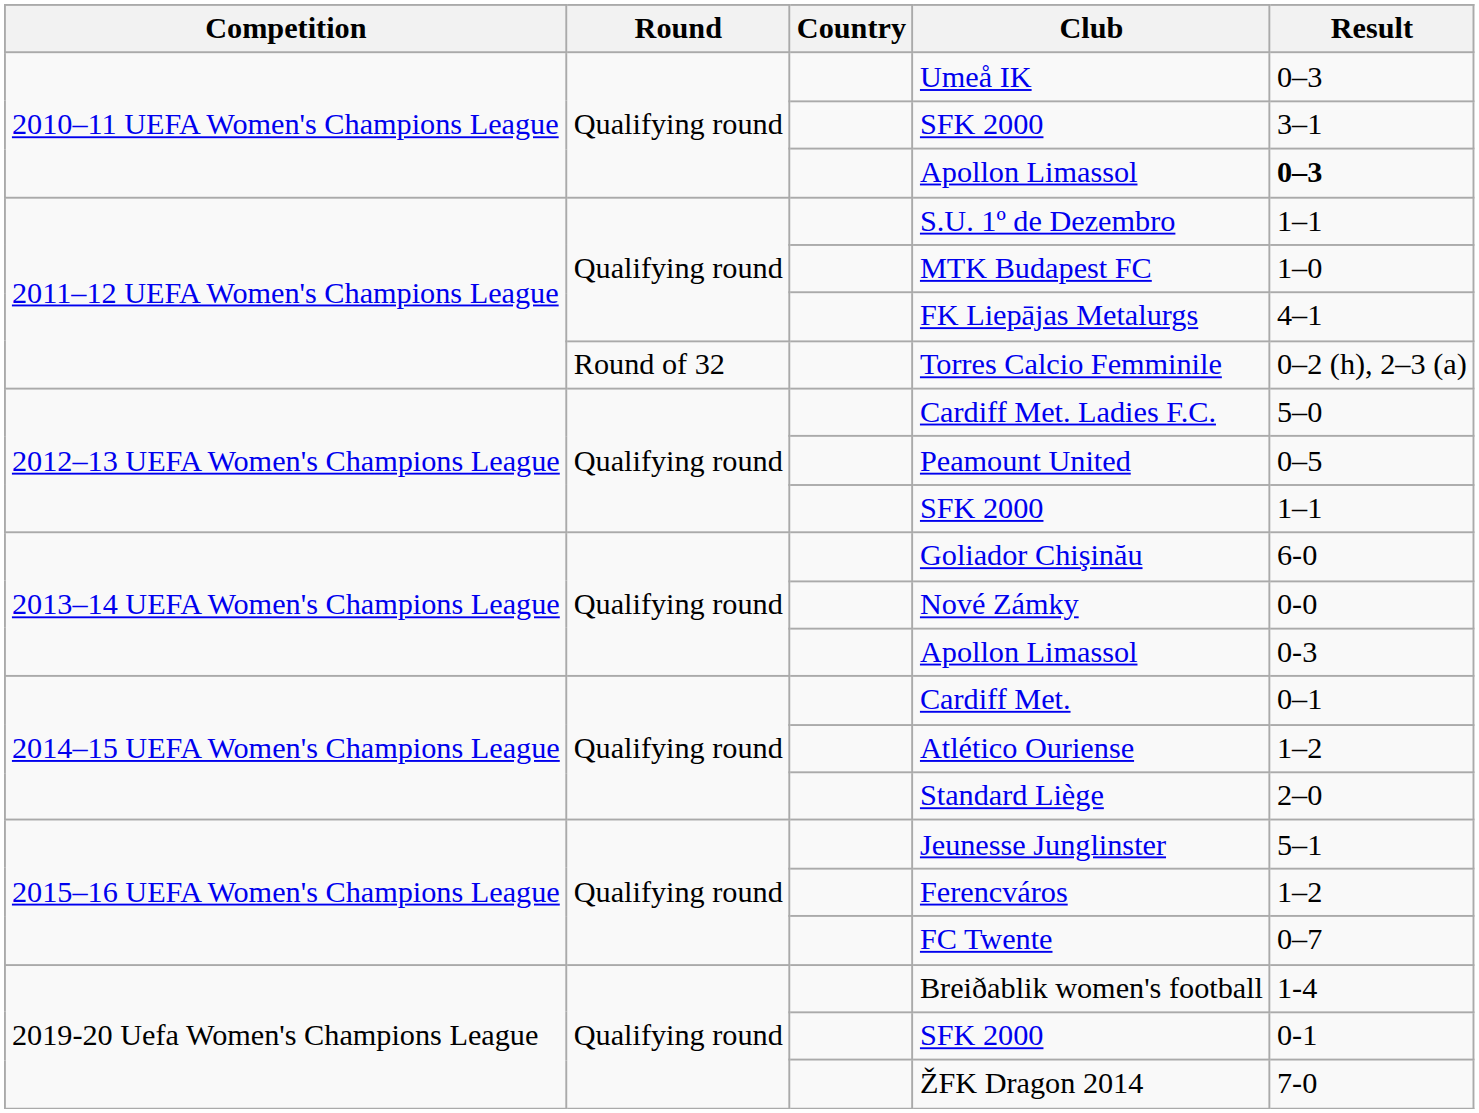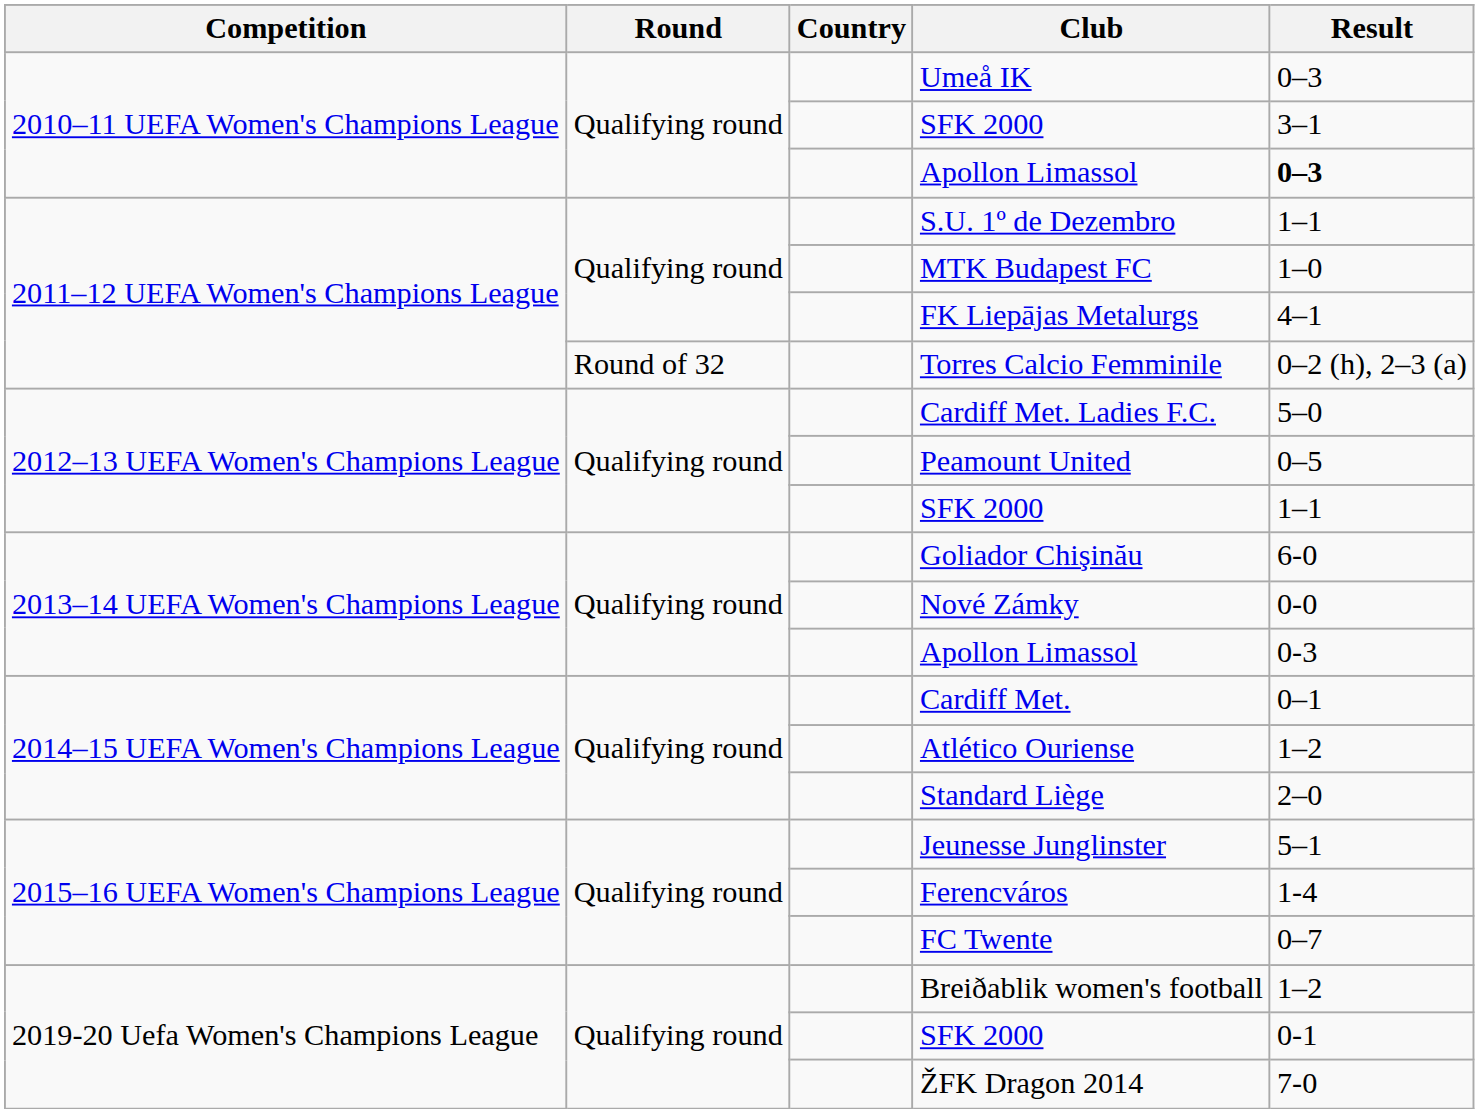Ferencváros | Result: 1–2 -> 1-4
Breiðablik women's football | Result: 1-4 -> 1–2
